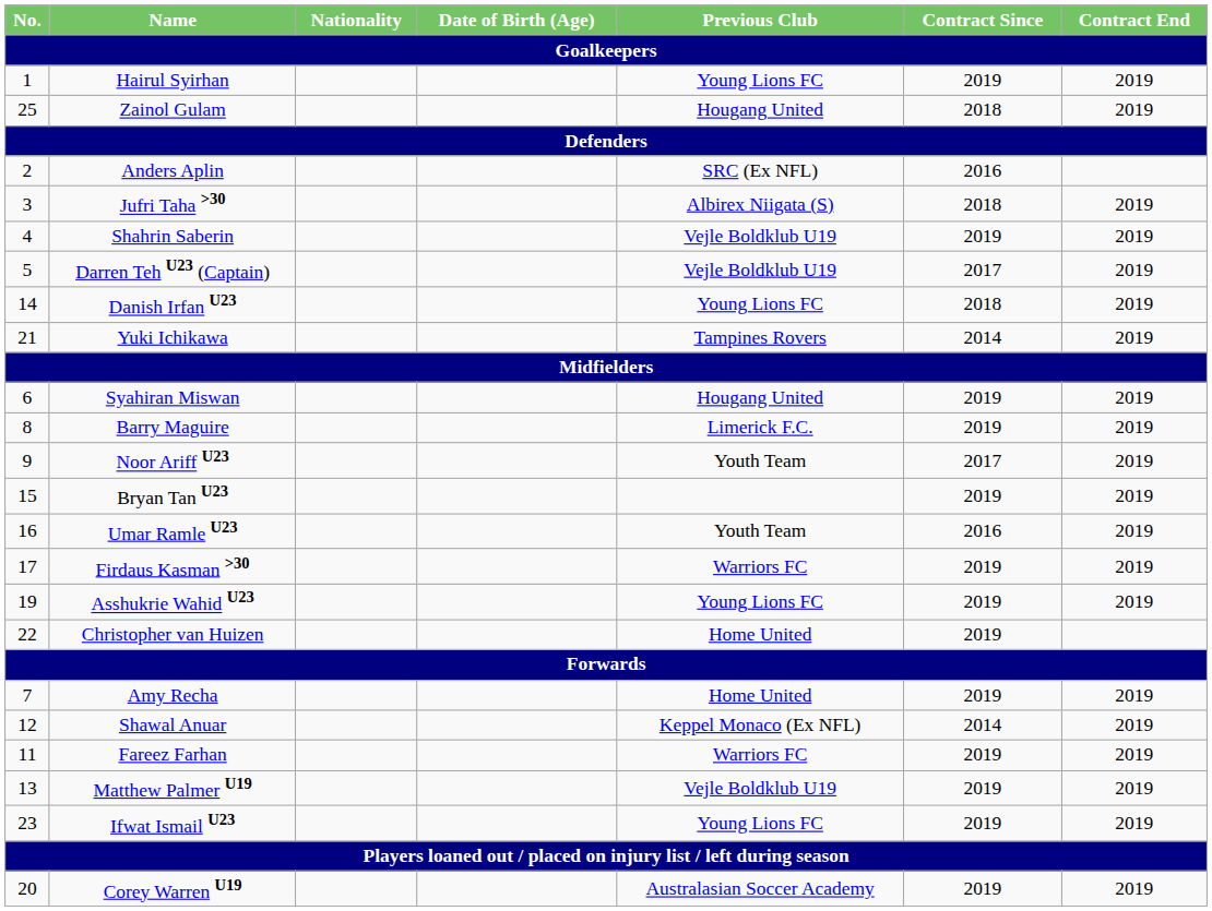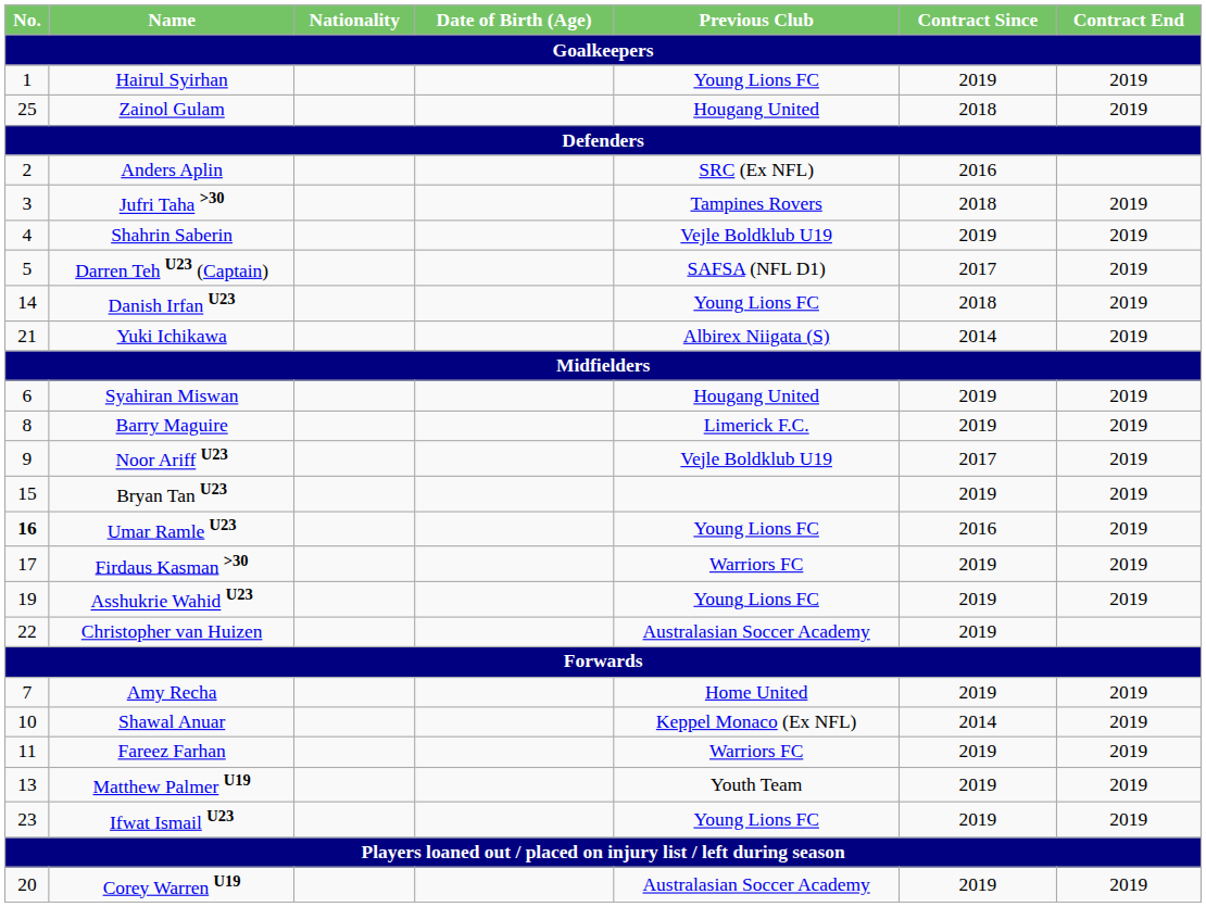Jufri Taha >30 | Previous Club: Albirex Niigata (S) -> Tampines Rovers
Darren Teh U23 (Captain) | Previous Club: Vejle Boldklub U19 -> SAFSA (NFL D1)
Yuki Ichikawa | Previous Club: Tampines Rovers -> Albirex Niigata (S)
Noor Ariff U23 | Previous Club: Youth Team -> Vejle Boldklub U19
Umar Ramle U23 | No.: normal -> bold
Umar Ramle U23 | Previous Club: Youth Team -> Young Lions FC
Christopher van Huizen | Previous Club: Home United -> Australasian Soccer Academy
Shawal Anuar | No.: 12 -> 10
Matthew Palmer U19 | Previous Club: Vejle Boldklub U19 -> Youth Team
